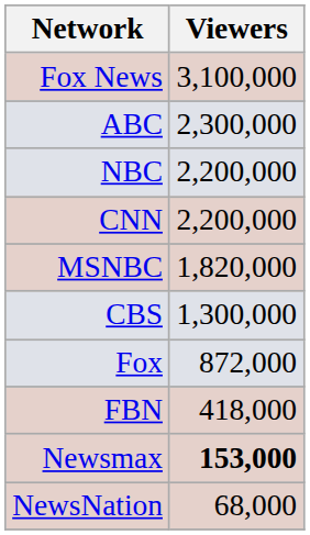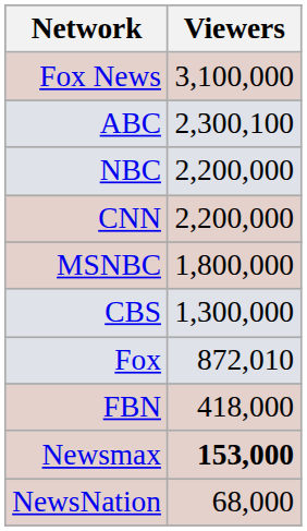ABC | Viewers: 2,300,000 -> 2,300,100
MSNBC | Viewers: 1,820,000 -> 1,800,000
Fox | Viewers: 872,000 -> 872,010
